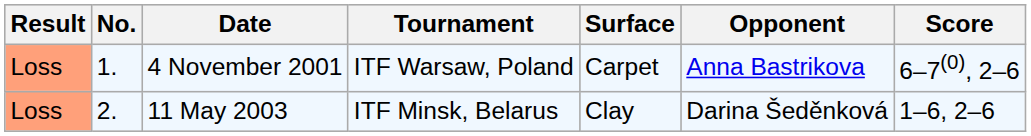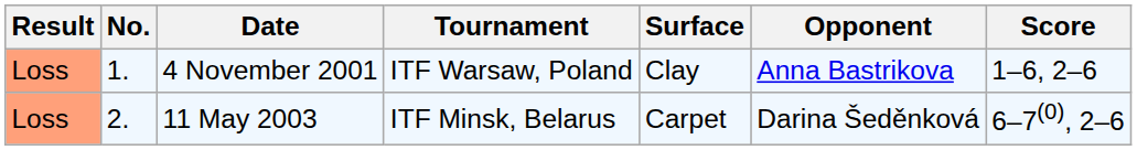4 November 2001 | Surface: Carpet -> Clay
4 November 2001 | Score: 6–7(0), 2–6 -> 1–6, 2–6
11 May 2003 | Surface: Clay -> Carpet
11 May 2003 | Score: 1–6, 2–6 -> 6–7(0), 2–6
